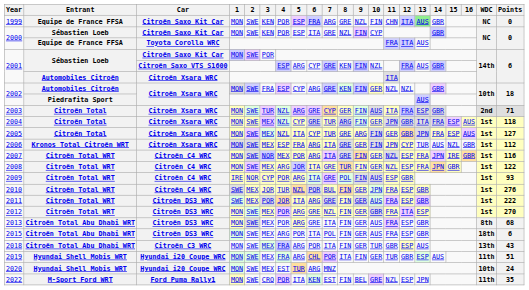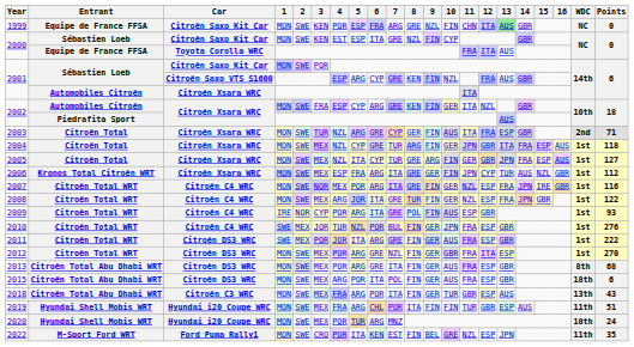2000 / Sébastien Loeb | 4: POR -> EST
2002 / Automobiles Citroën | 11: NZL -> ITA
2019 | 10: GER -> FIN
2020 | 4: EST -> POR
